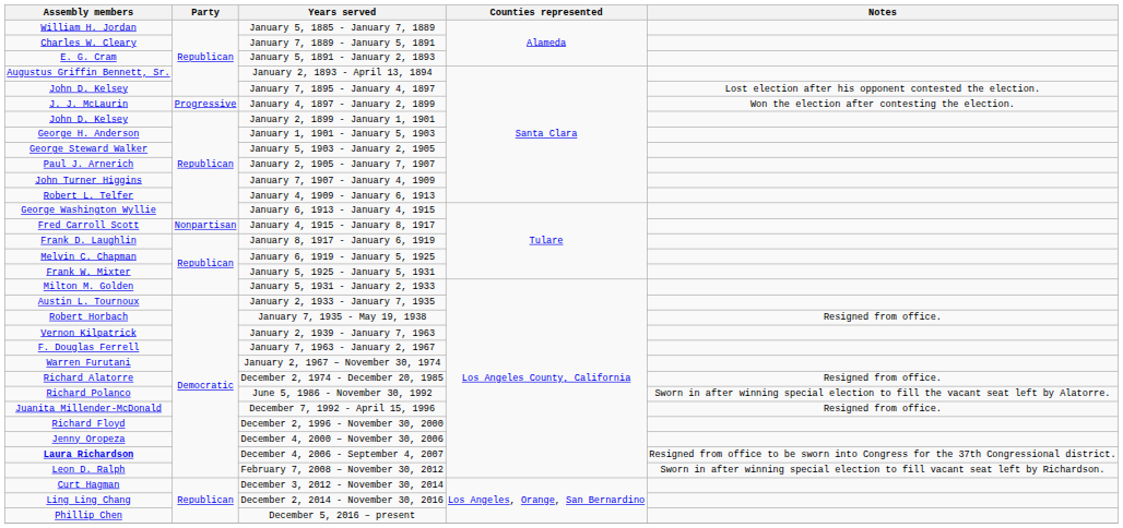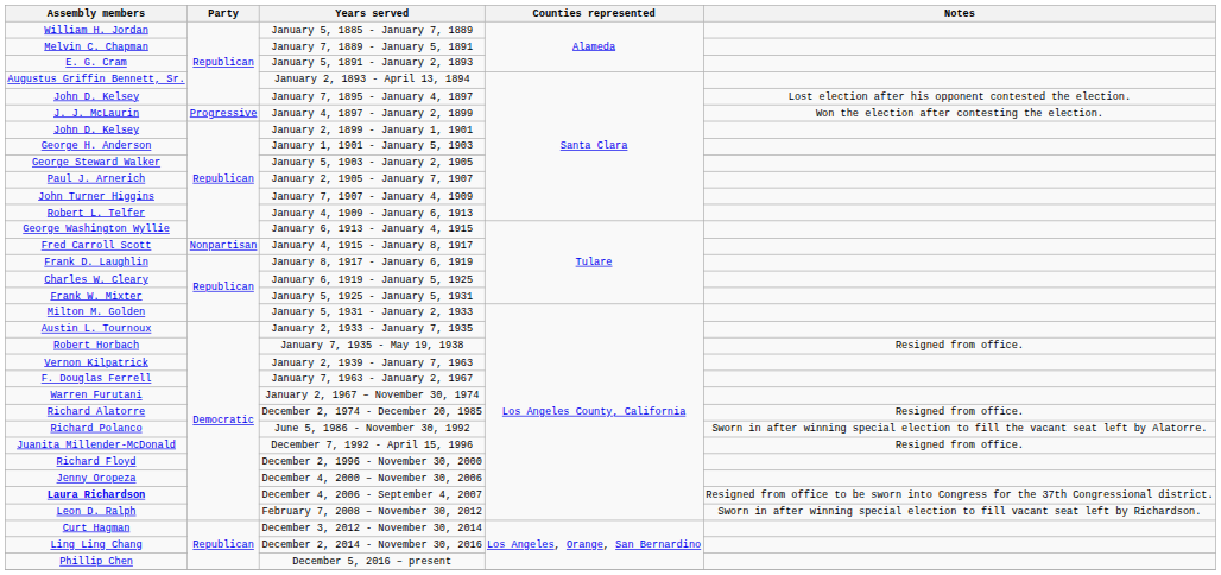January 7, 1889 - January 5, 1891 | Assembly members: Charles W. Cleary -> Melvin C. Chapman
January 6, 1919 - January 5, 1925 | Assembly members: Melvin C. Chapman -> Charles W. Cleary
